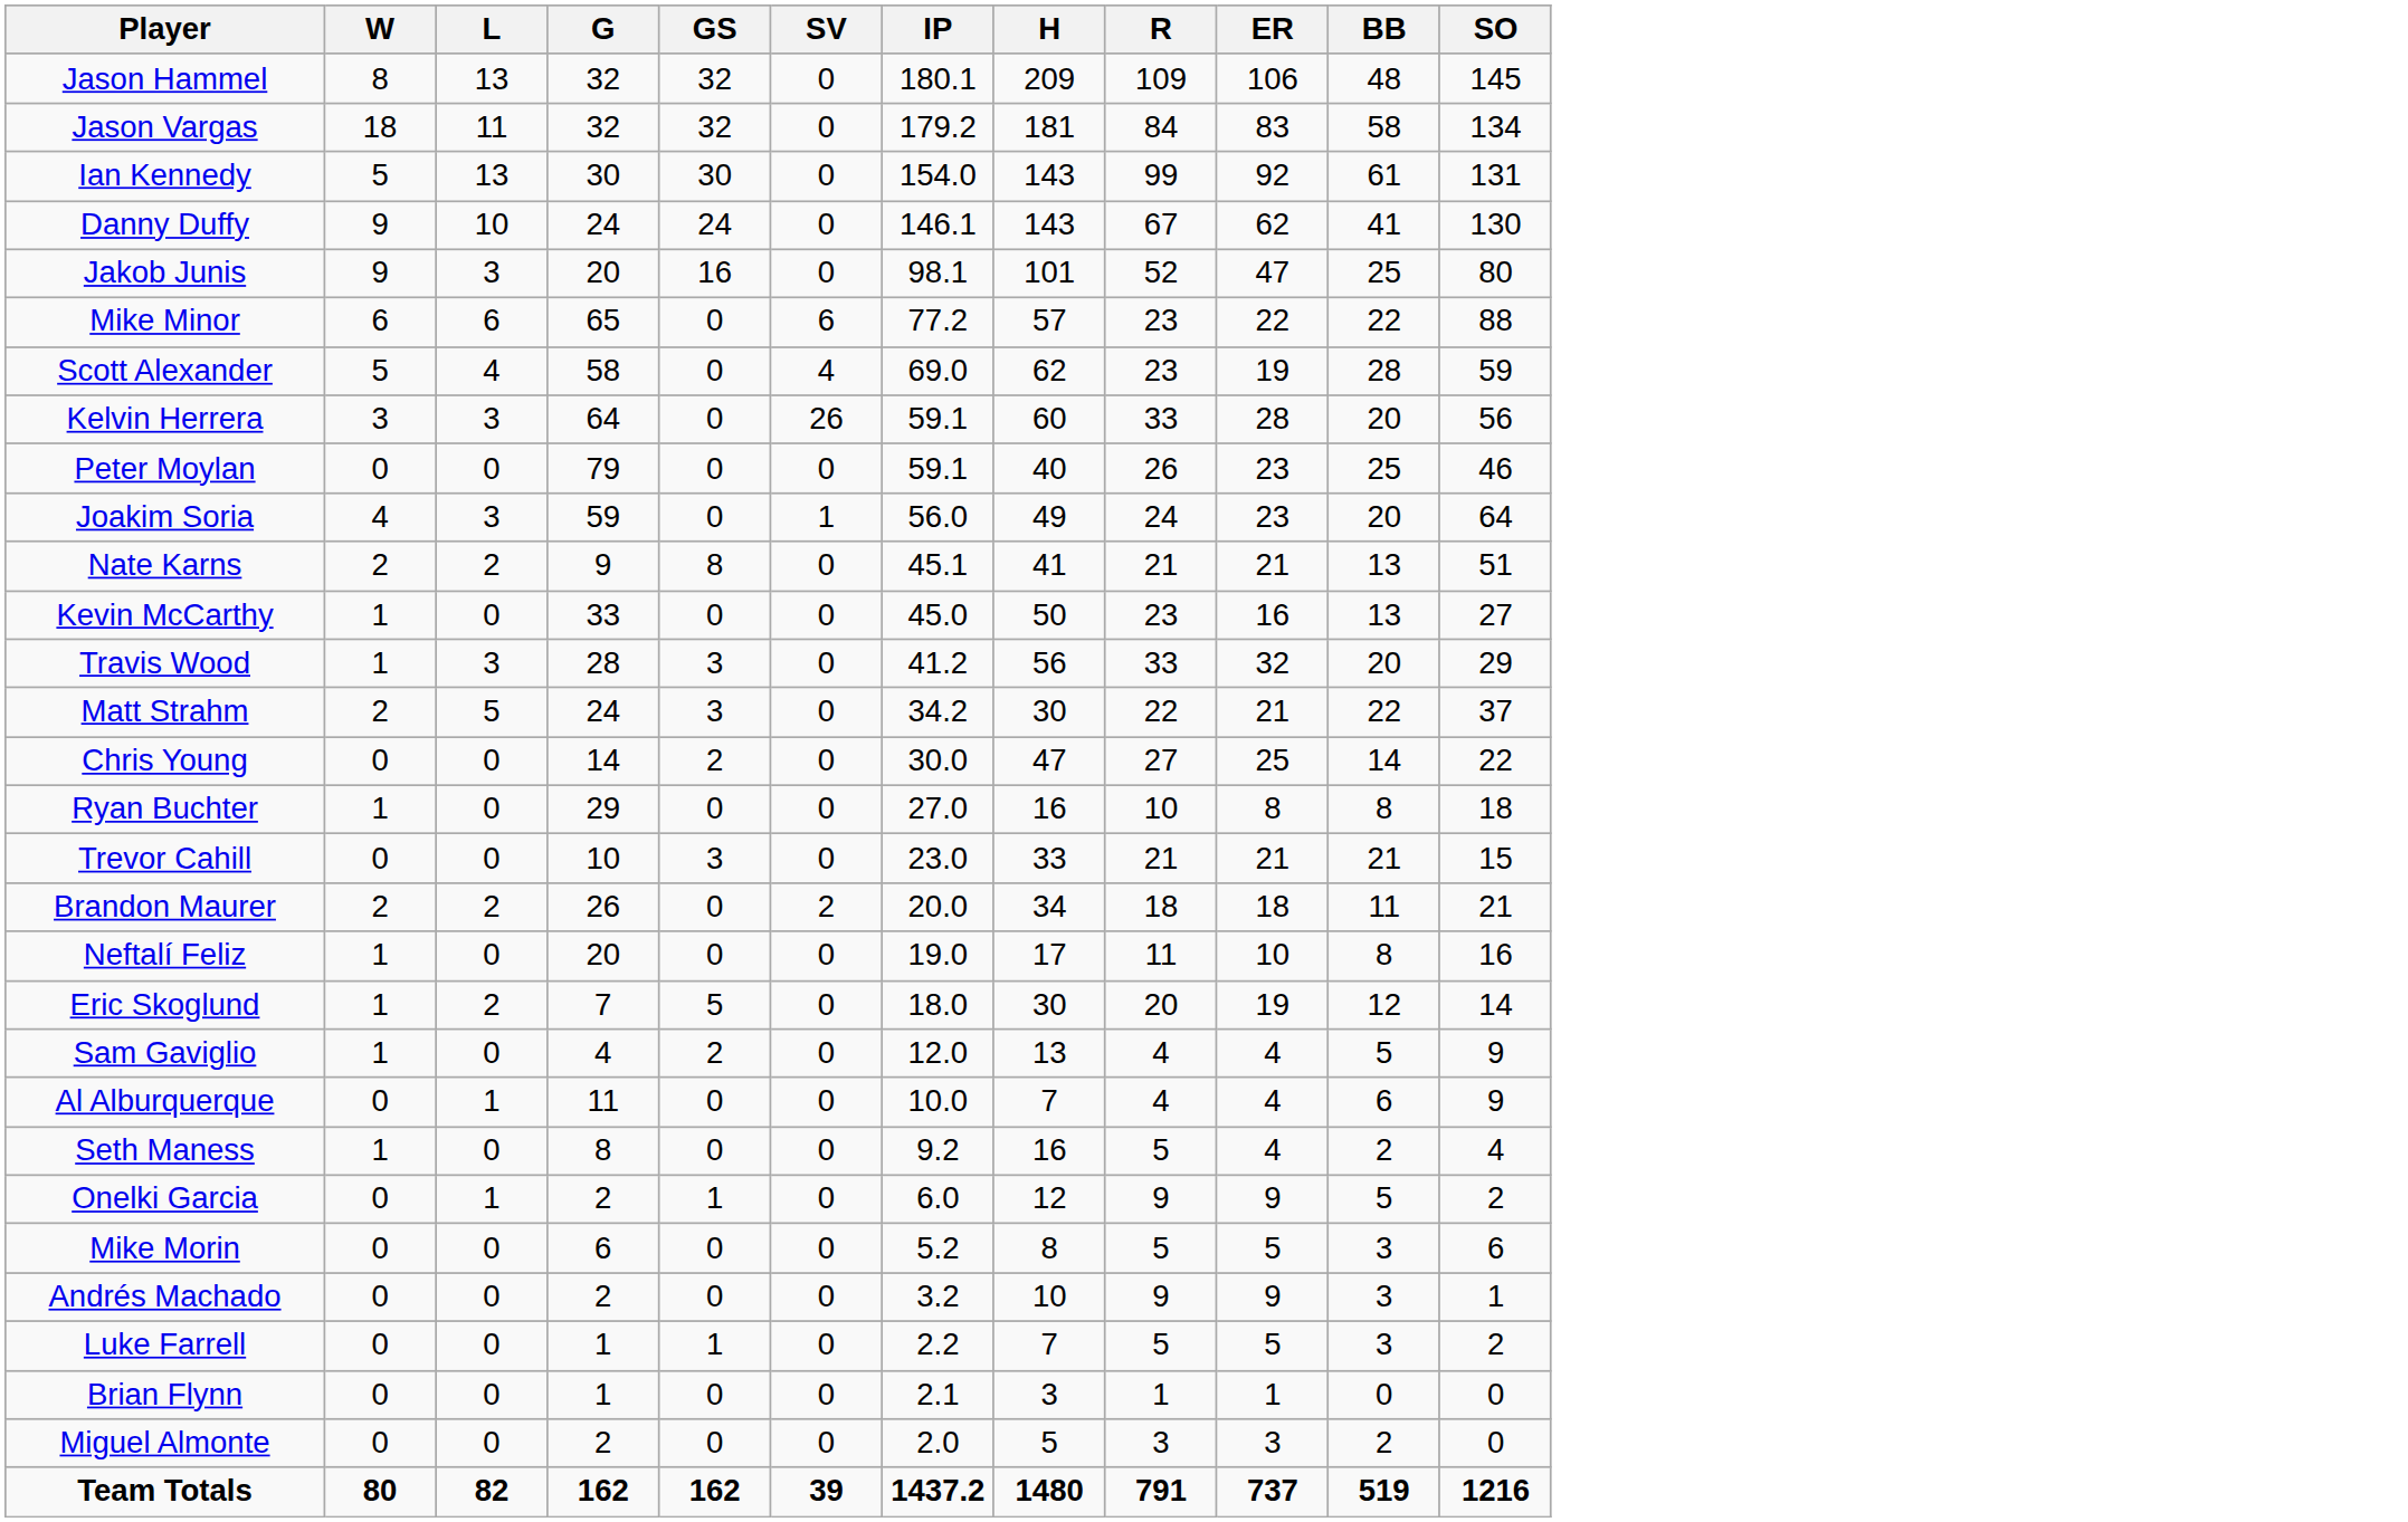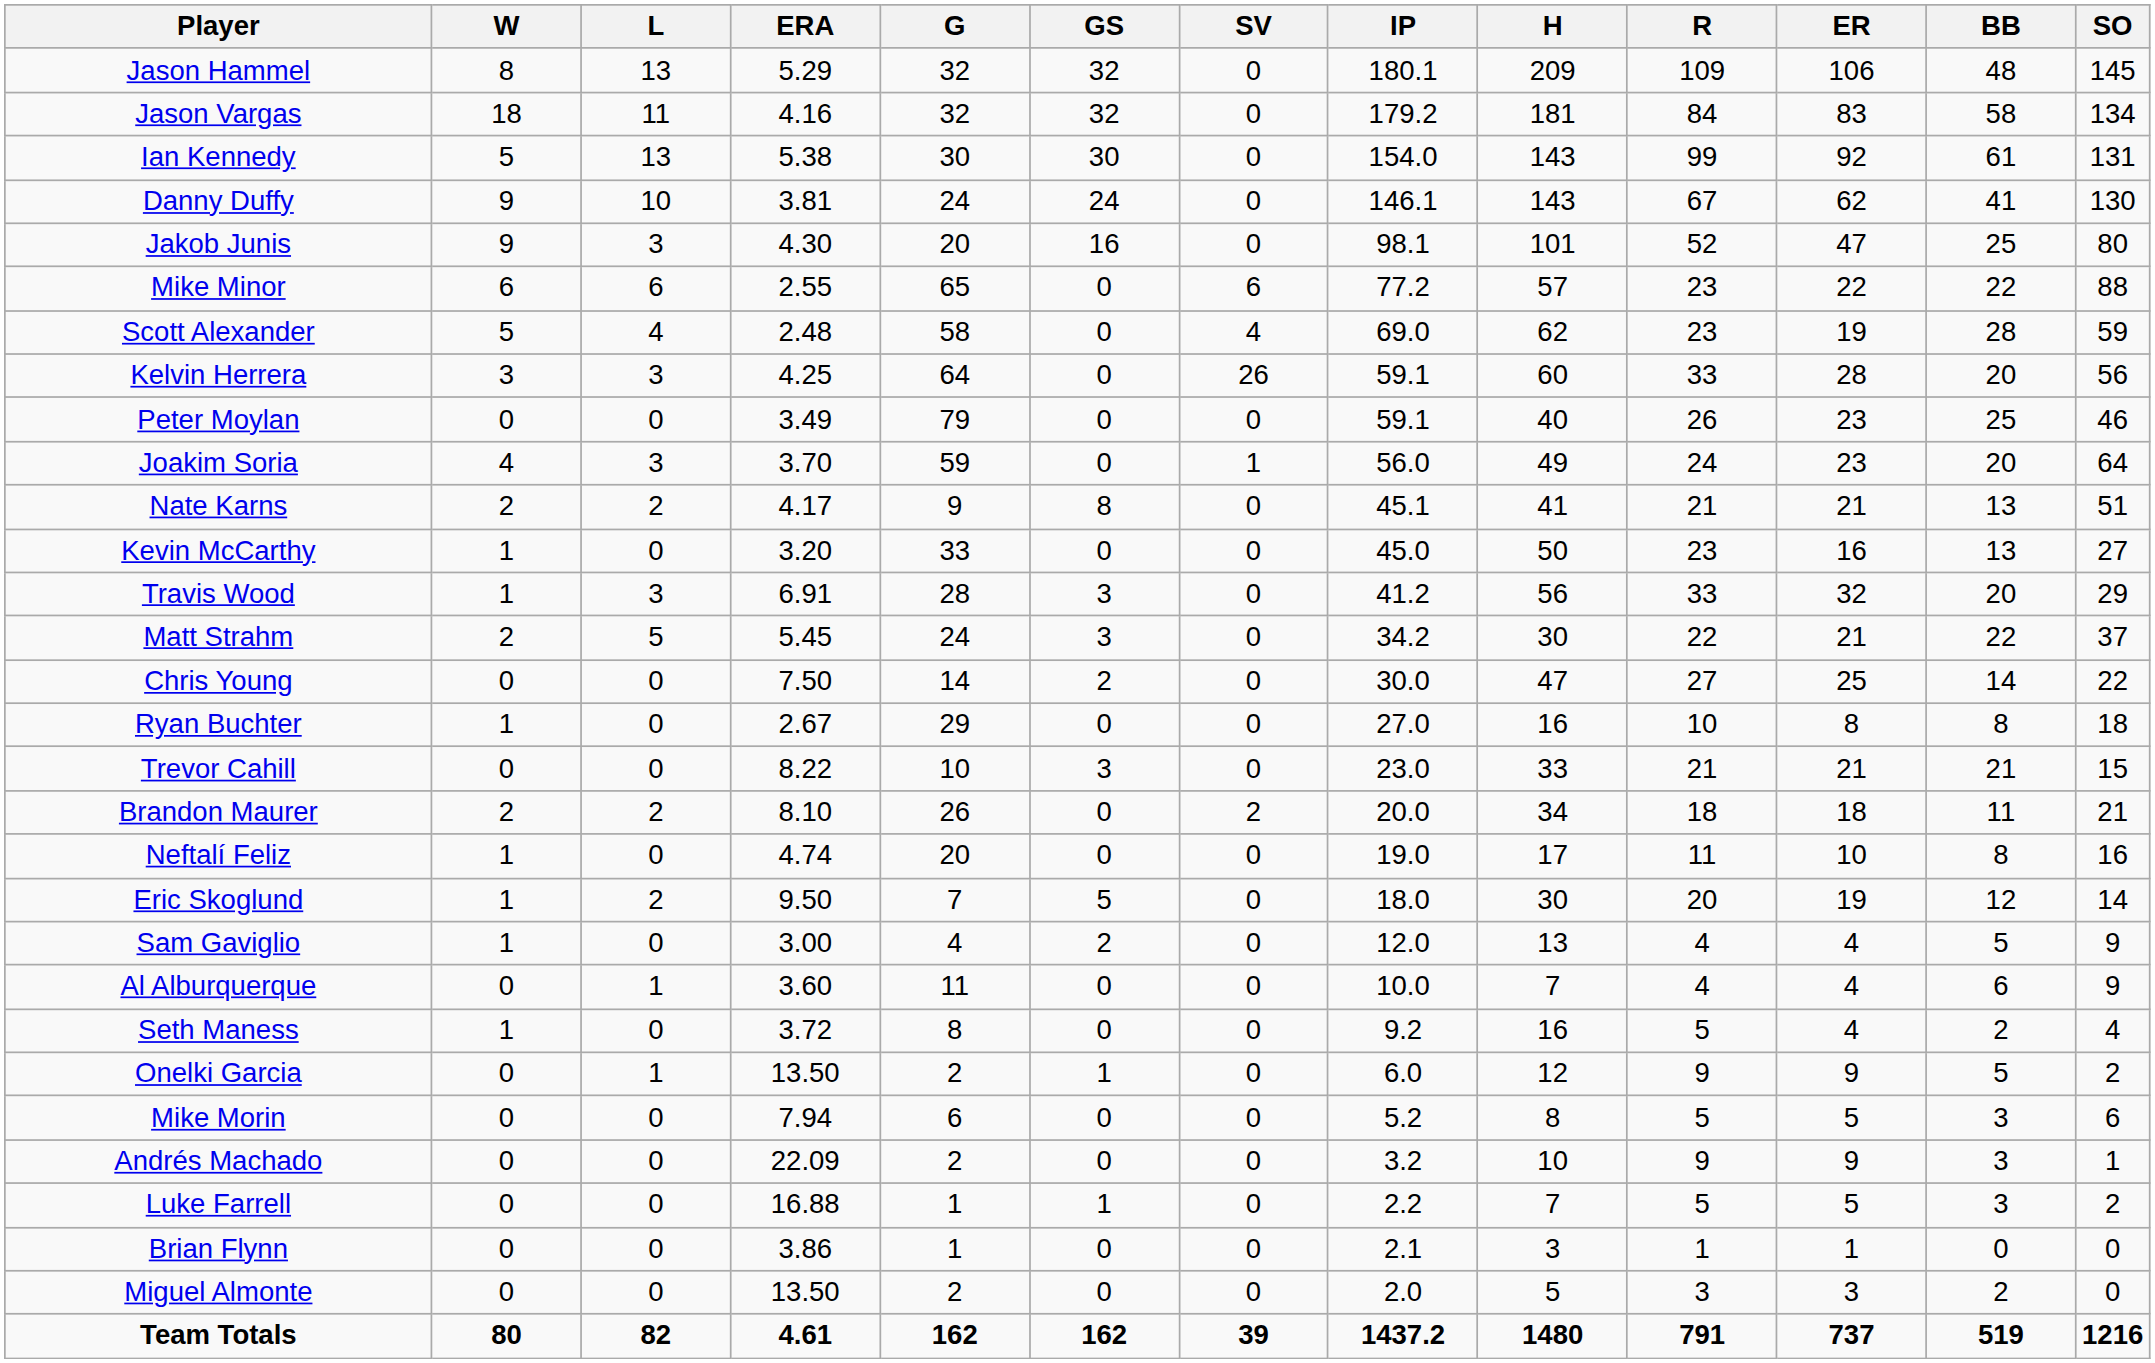+ column: ERA | 5.29 | 4.16 | 5.38 | 3.81 | 4.30 | 2.55 | 2.48 | 4.25 | 3.49 | 3.70 | 4.17 | 3.20 | 6.91 | 5.45 | 7.50 | 2.67 | 8.22 | 8.10 | 4.74 | 9.50 | 3.00 | 3.60 | 3.72 | 13.50 | 7.94 | 22.09 | 16.88 | 3.86 | 13.50 | 4.61
